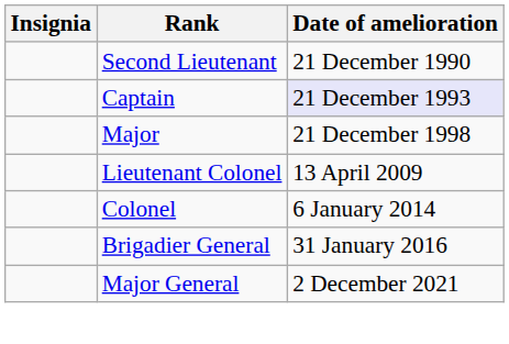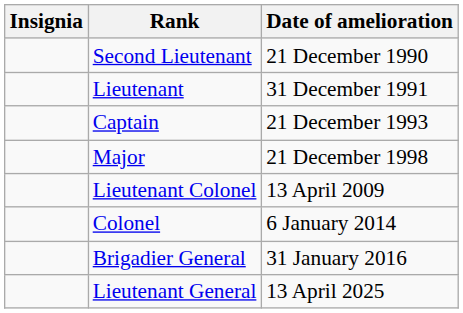+ row: Lieutenant | 31 December 1991
Captain | Date of amelioration: lavender background -> no background
- row: Major General | 2 December 2021
+ row: Lieutenant General | 13 April 2025
